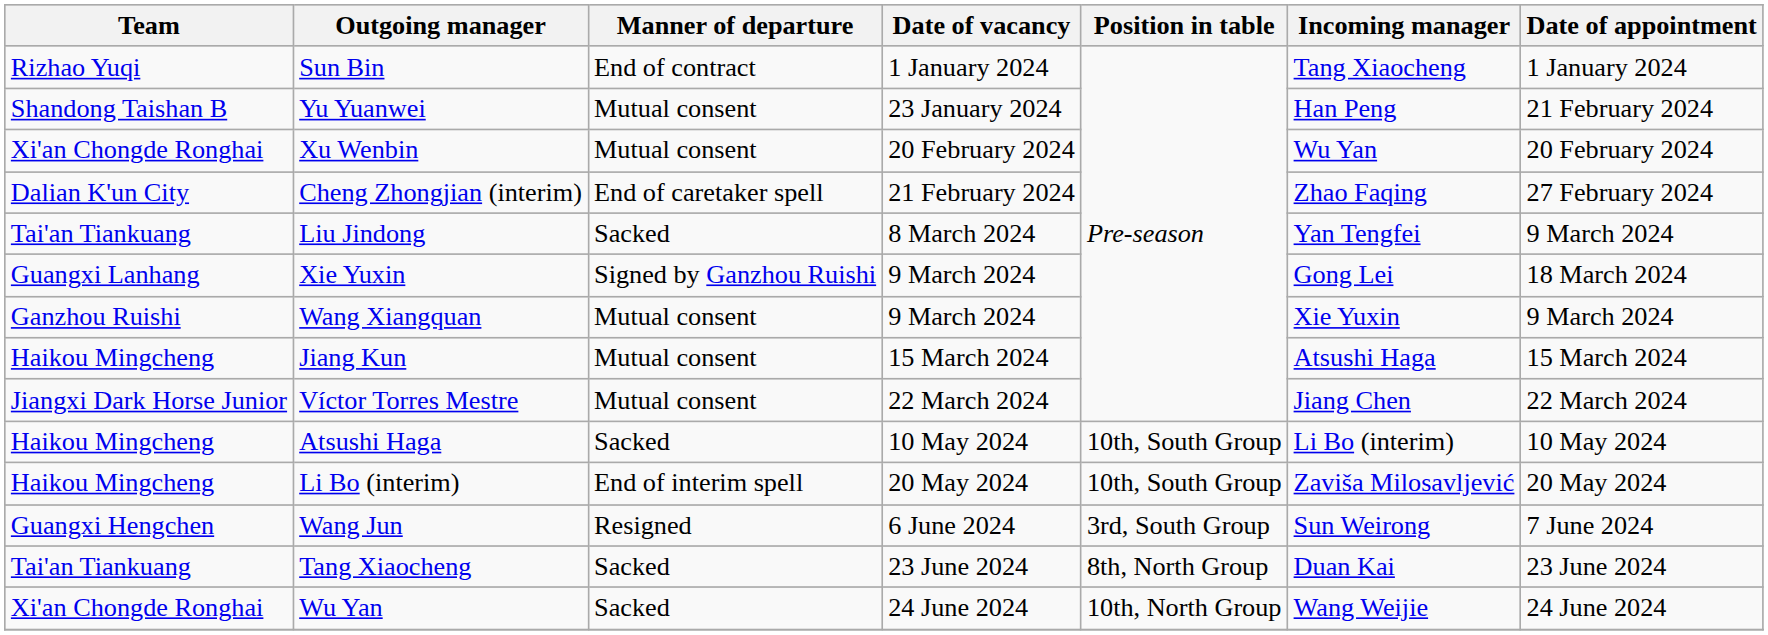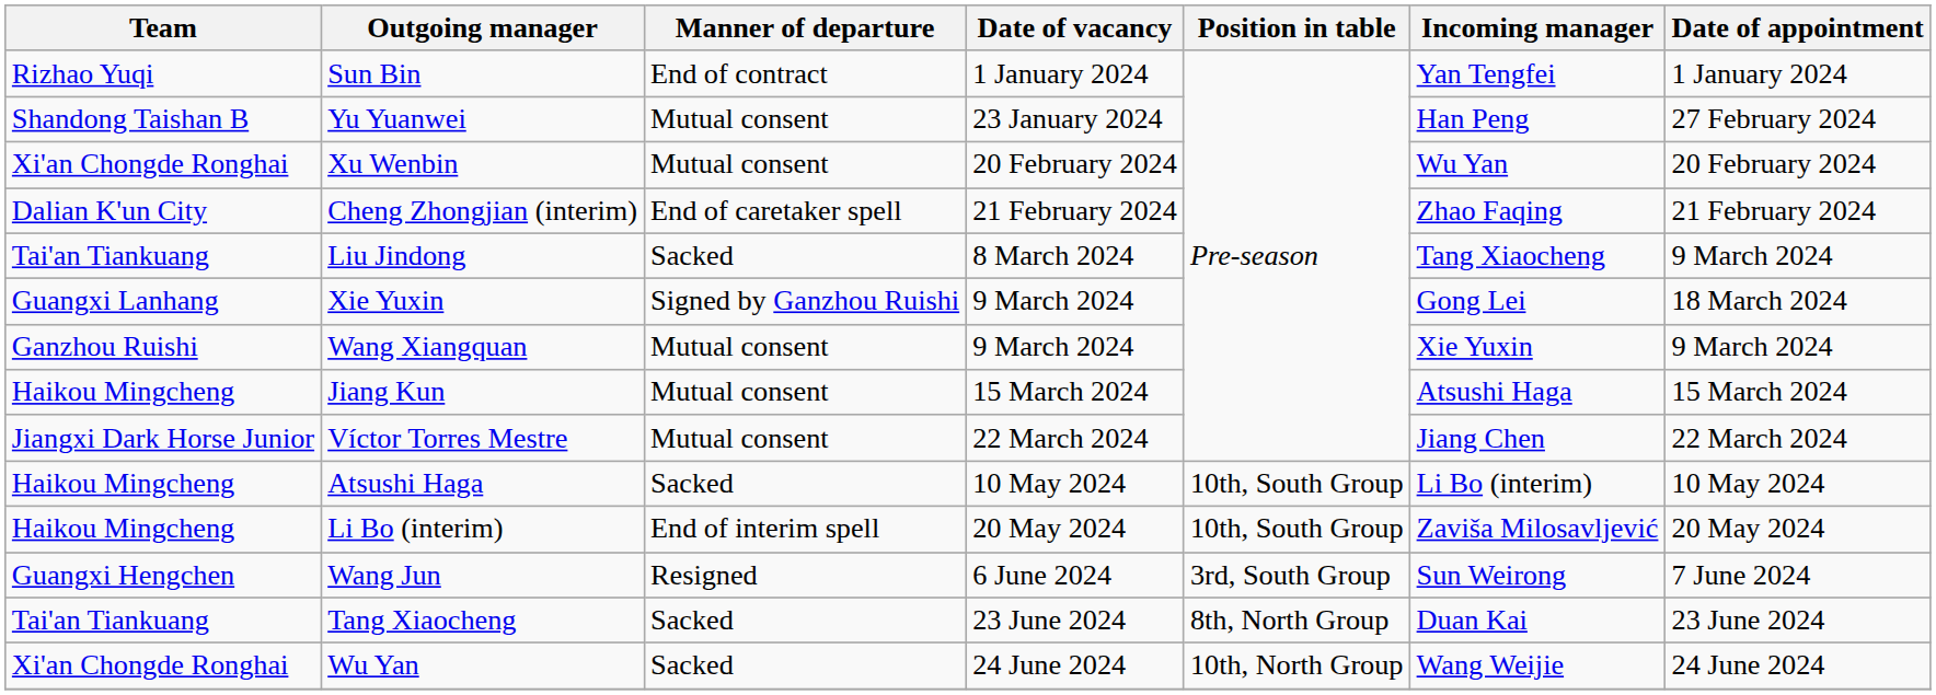Sun Bin | Incoming manager: Tang Xiaocheng -> Yan Tengfei
Yu Yuanwei | Date of appointment: 21 February 2024 -> 27 February 2024
Cheng Zhongjian (interim) | Date of appointment: 27 February 2024 -> 21 February 2024
Liu Jindong | Incoming manager: Yan Tengfei -> Tang Xiaocheng
